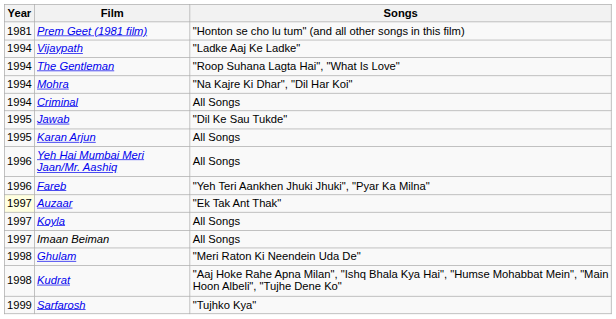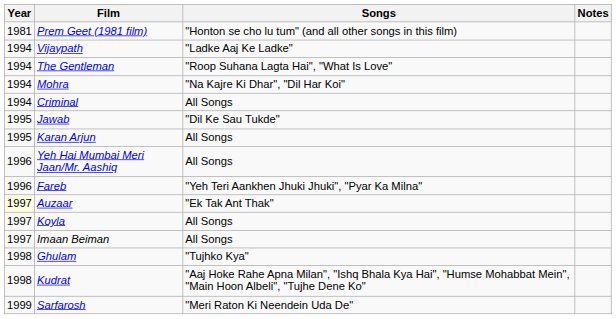+ column: Notes
Ghulam | Songs: "Meri Raton Ki Neendein Uda De" -> "Tujhko Kya"
Sarfarosh | Songs: "Tujhko Kya" -> "Meri Raton Ki Neendein Uda De"
